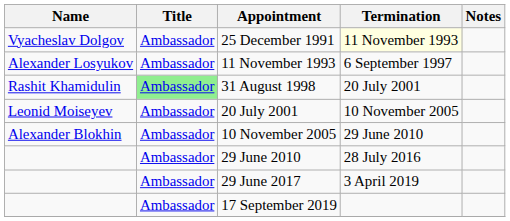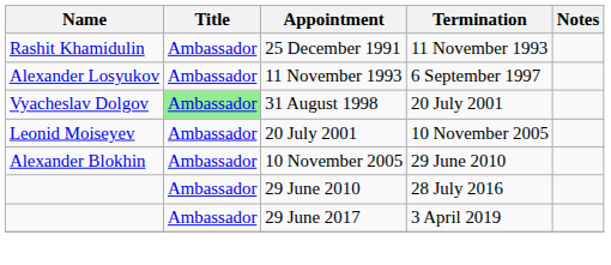25 December 1991 | Name: Vyacheslav Dolgov -> Rashit Khamidulin
25 December 1991 | Termination: lightyellow background -> no background
31 August 1998 | Name: Rashit Khamidulin -> Vyacheslav Dolgov
- row: Ambassador | 17 September 2019
